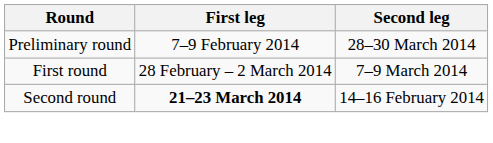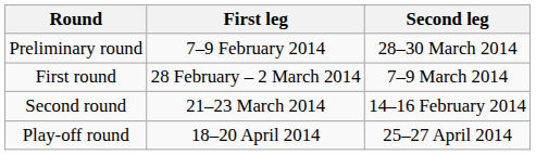Second round | First leg: bold -> normal
+ row: Play-off round | 18–20 April 2014 | 25–27 April 2014
